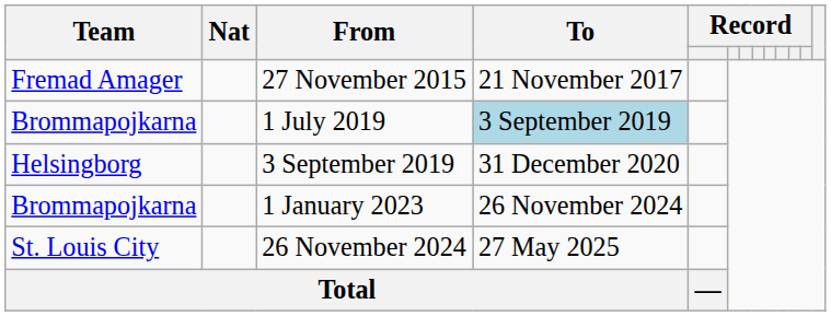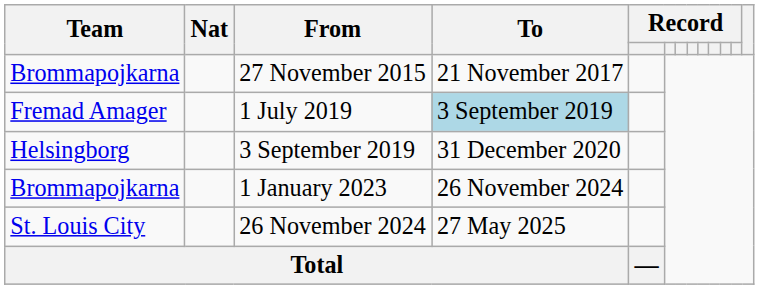27 November 2015 | Team: Fremad Amager -> Brommapojkarna
1 July 2019 | Team: Brommapojkarna -> Fremad Amager
